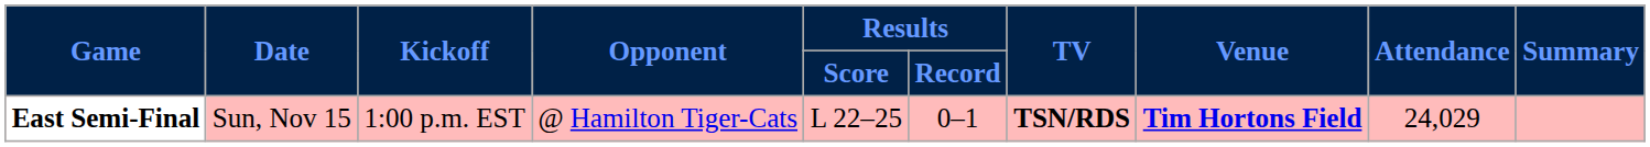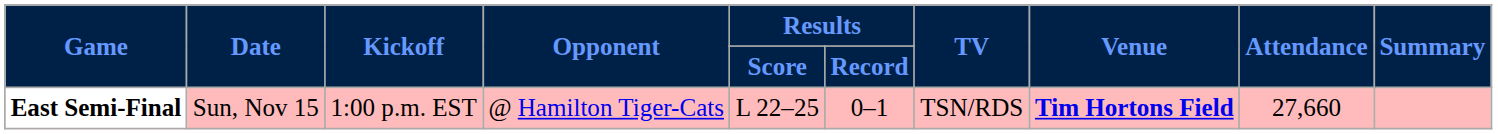East Semi-Final | TV: bold -> normal
East Semi-Final | Attendance: 24,029 -> 27,660
